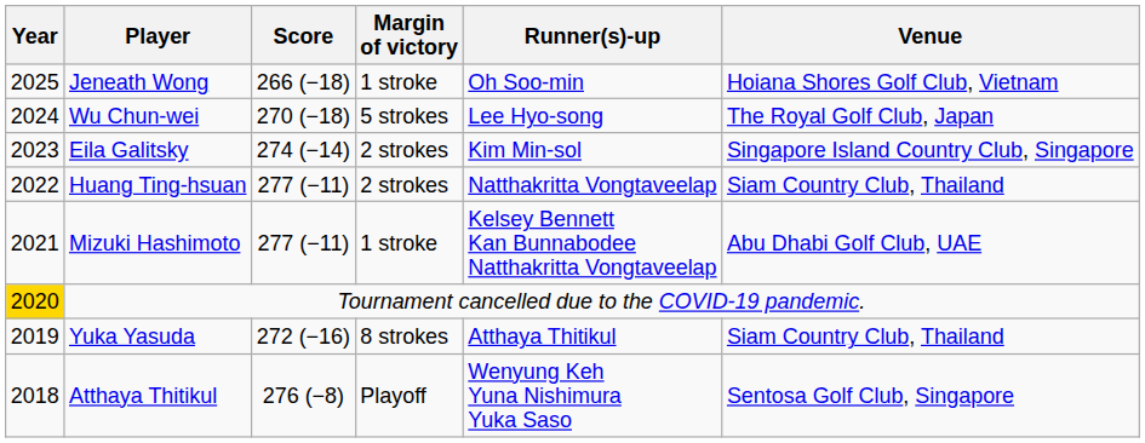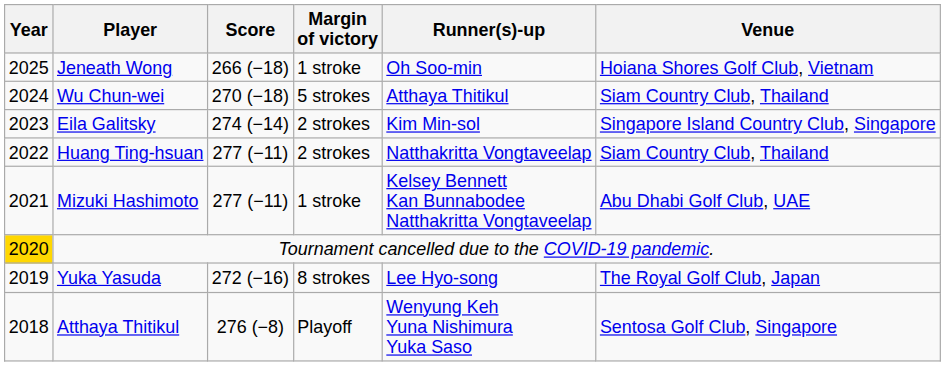Wu Chun-wei | Runner(s)-up: Lee Hyo-song -> Atthaya Thitikul
Wu Chun-wei | Venue: The Royal Golf Club, Japan -> Siam Country Club, Thailand
Yuka Yasuda | Runner(s)-up: Atthaya Thitikul -> Lee Hyo-song
Yuka Yasuda | Venue: Siam Country Club, Thailand -> The Royal Golf Club, Japan
